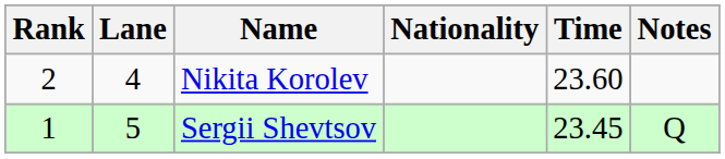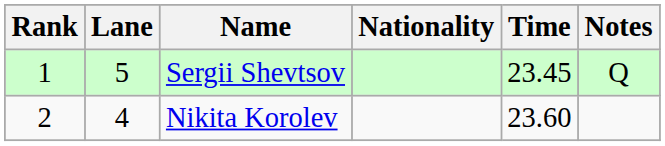rows swapped: Sergii Shevtsov <-> Nikita Korolev
